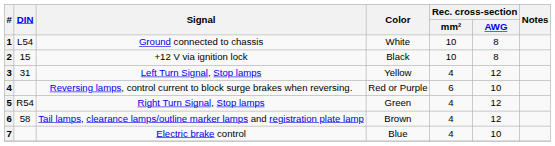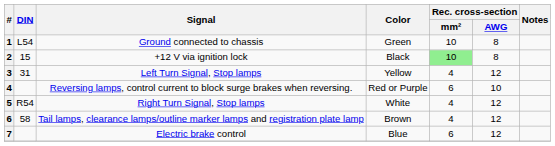1 | Color: White -> Green
2 | Rec. cross-section / mm²: no background -> lightgreen background
5 | Color: Green -> White
7 | Rec. cross-section / mm²: 4 -> 6
7 | Rec. cross-section / AWG: 10 -> 12
